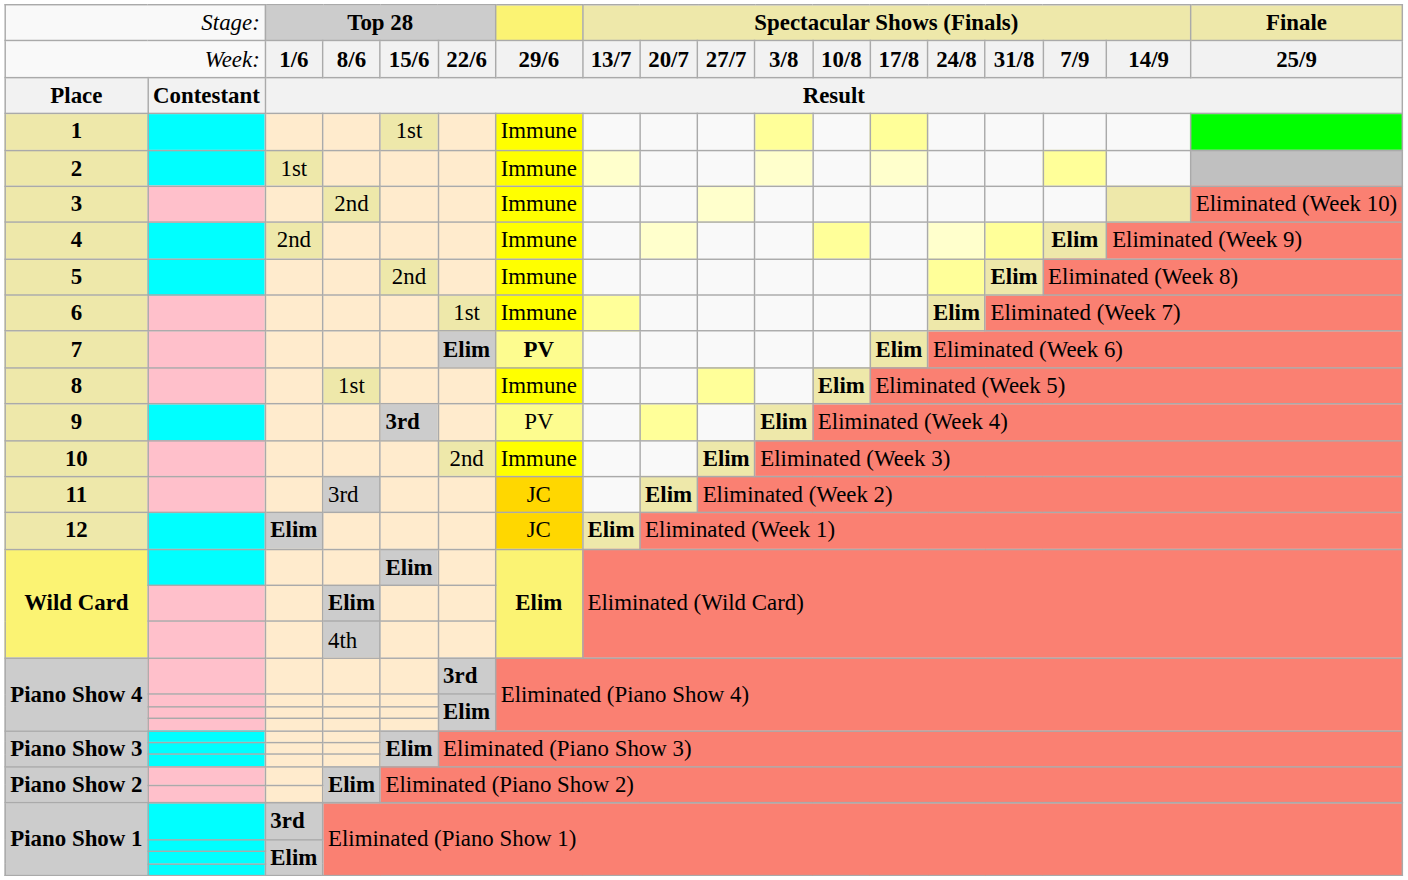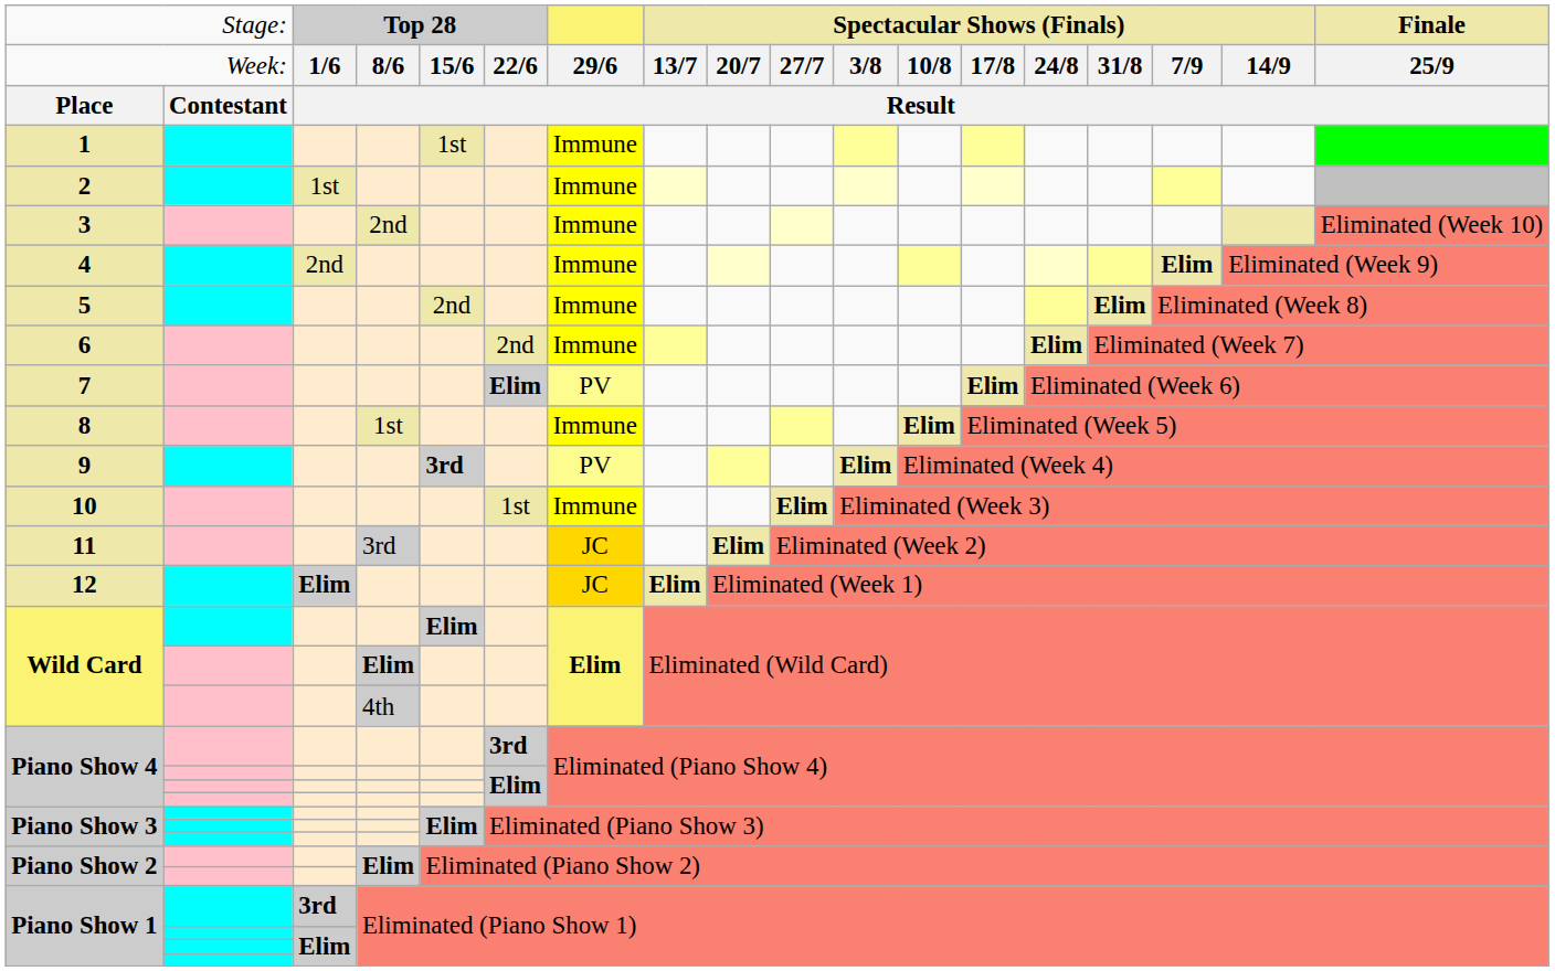6 | column 6: 1st -> 2nd
7 | column 7: bold -> normal
10 | column 6: 2nd -> 1st
